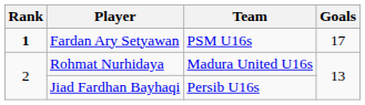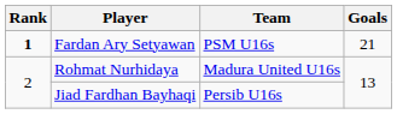Fardan Ary Setyawan | Goals: 17 -> 21
